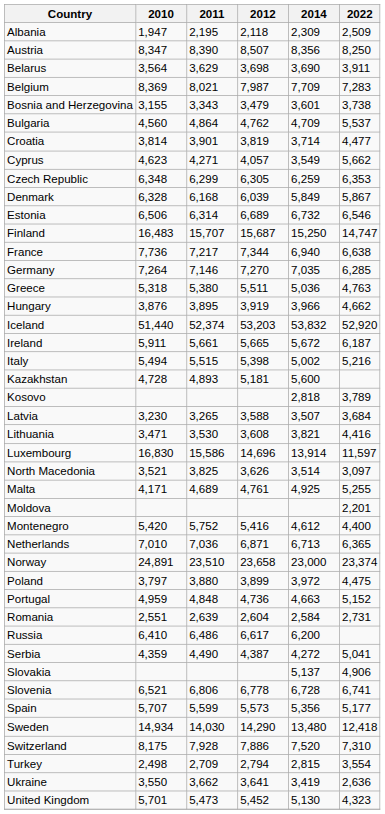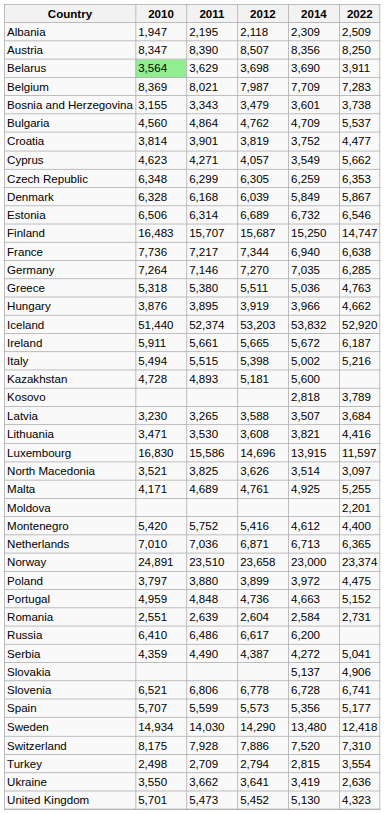Belarus | 2010: no background -> lightgreen background
Croatia | 2014: 3,714 -> 3,752
Luxembourg | 2014: 13,914 -> 13,915
